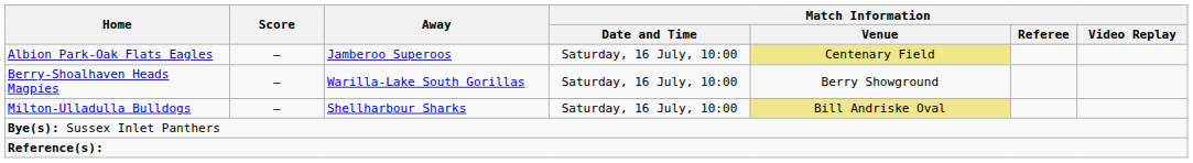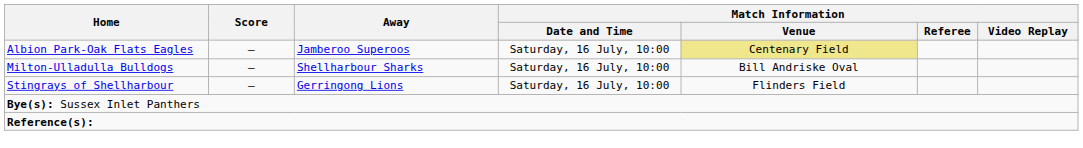- row: Berry-Shoalhaven Heads Magpies | – | Warilla-Lake South Gorillas | Saturday, 16 July, 10:00 | Berry Showground
Milton-Ulladulla Bulldogs | Match Information / Venue: khaki background -> no background
+ row: Stingrays of Shellharbour | – | Gerringong Lions | Saturday, 16 July, 10:00 | Flinders Field
